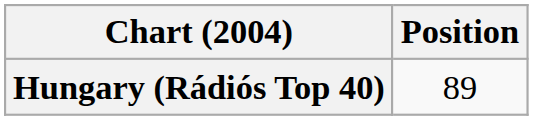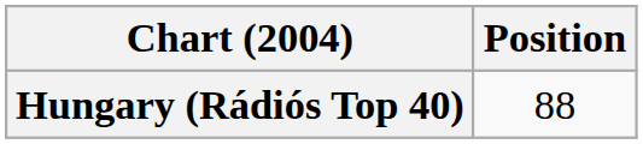Hungary (Rádiós Top 40) | Position: 89 -> 88
